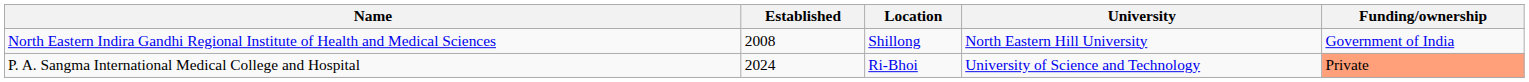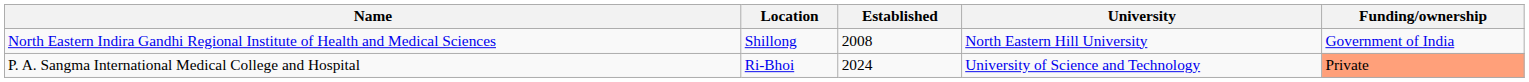columns swapped: Location <-> Established
